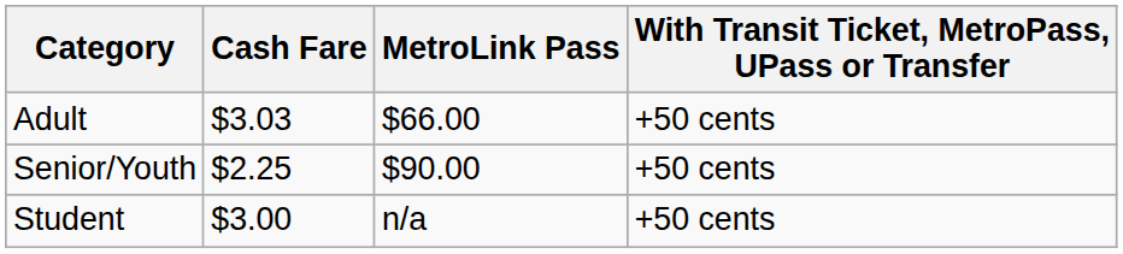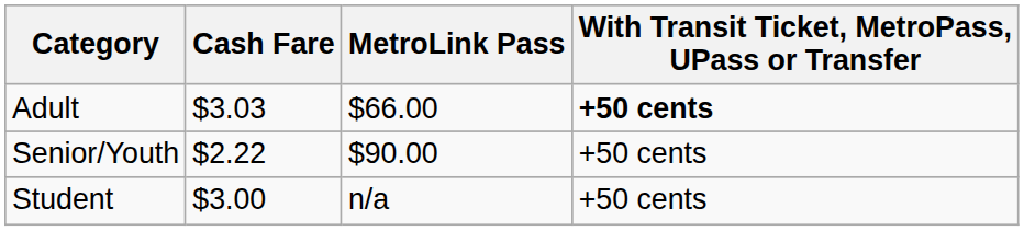Adult | With Transit Ticket, MetroPass, UPass or Transfer: normal -> bold
Senior/Youth | Cash Fare: $2.25 -> $2.22
